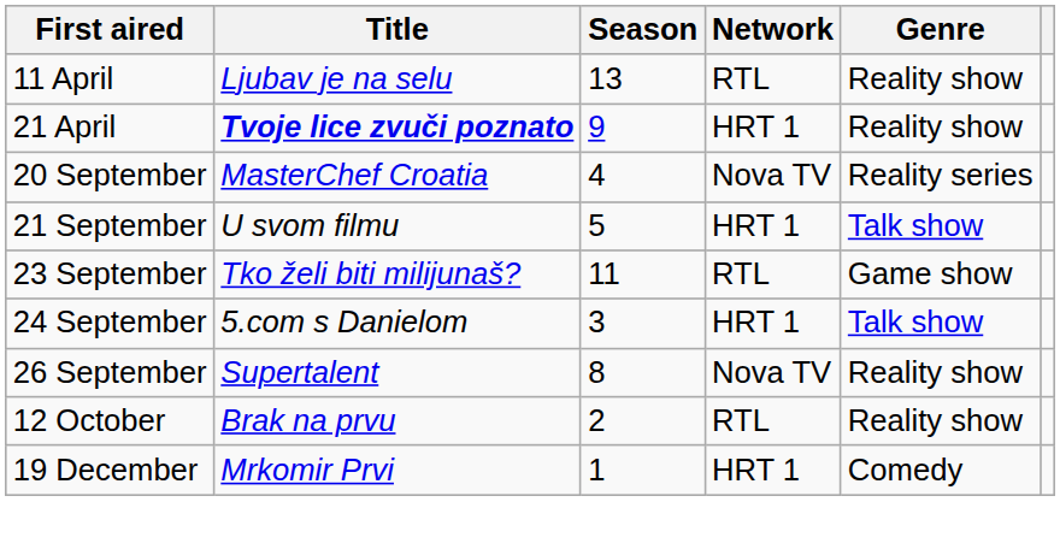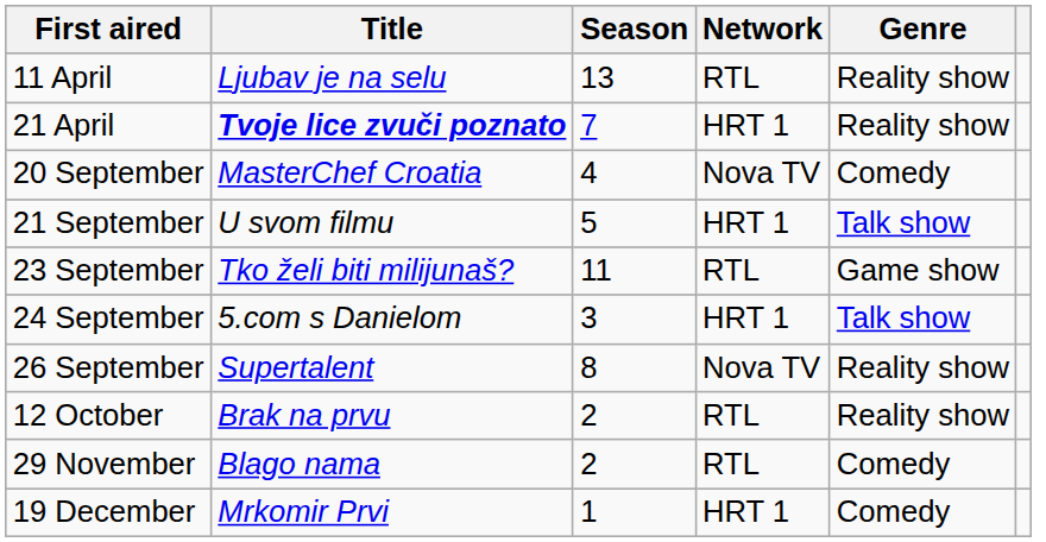21 April | Season: 9 -> 7
20 September | Genre: Reality series -> Comedy
+ row: 29 November | Blago nama | 2 | RTL | Comedy
